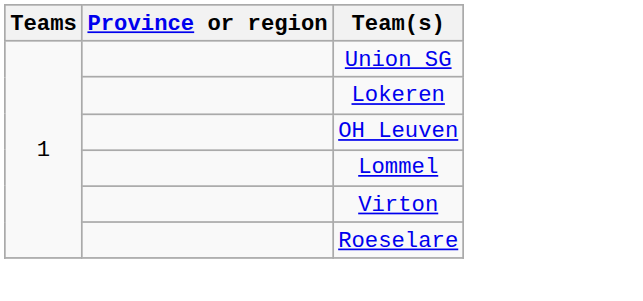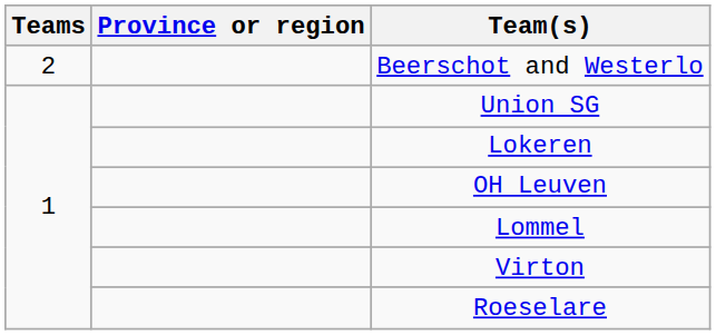+ row: 2 | Beerschot and Westerlo
